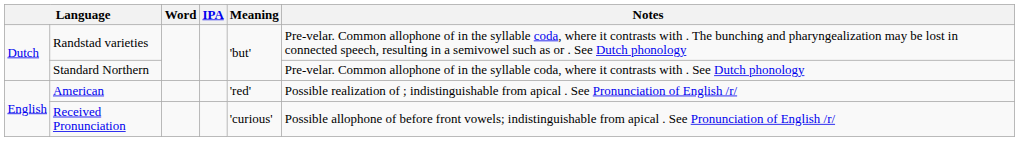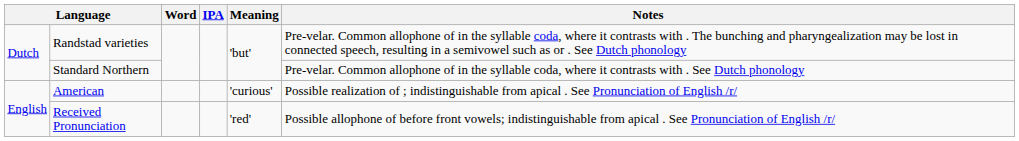American | Meaning: 'red' -> 'curious'
Received Pronunciation | Meaning: 'curious' -> 'red'
